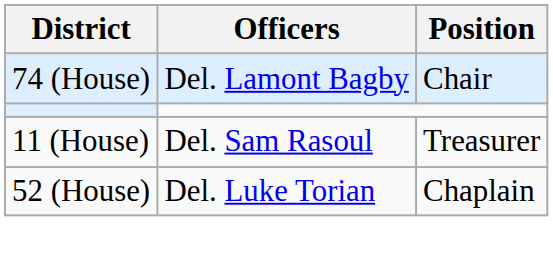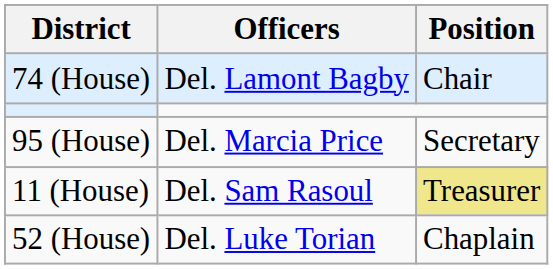+ row: 95 (House) | Del. Marcia Price | Secretary
11 (House) | Position: no background -> khaki background
